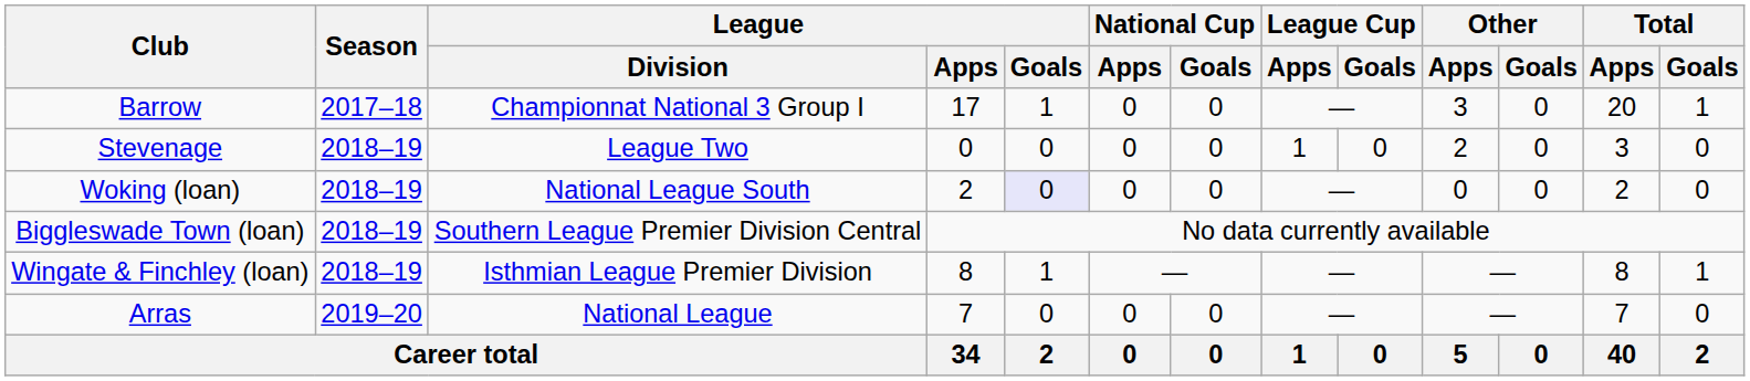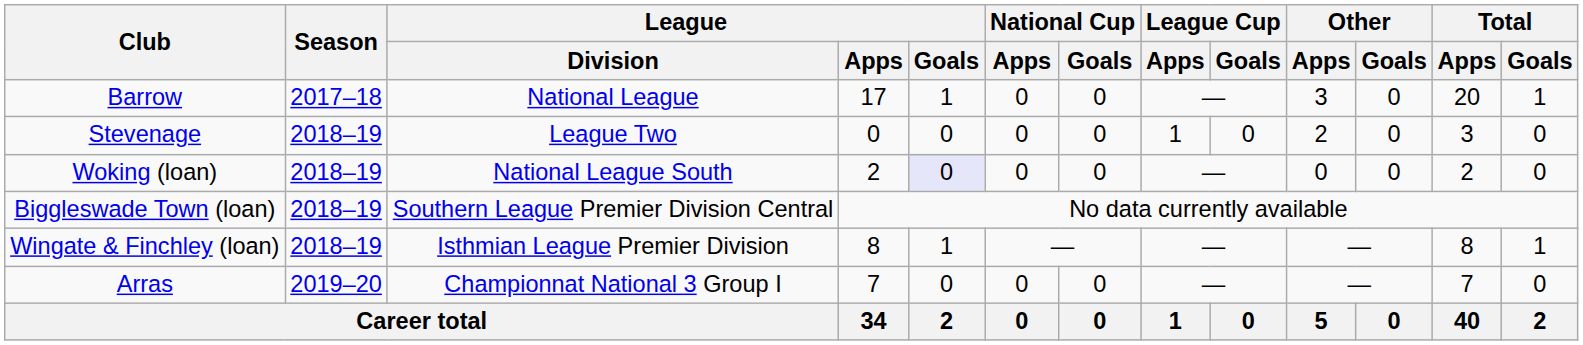Barrow | League / Division: Championnat National 3 Group I -> National League
Arras | League / Division: National League -> Championnat National 3 Group I
